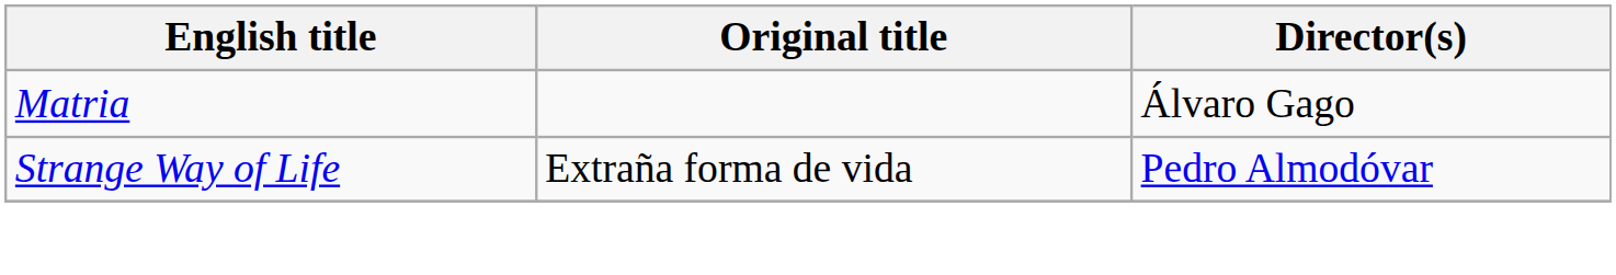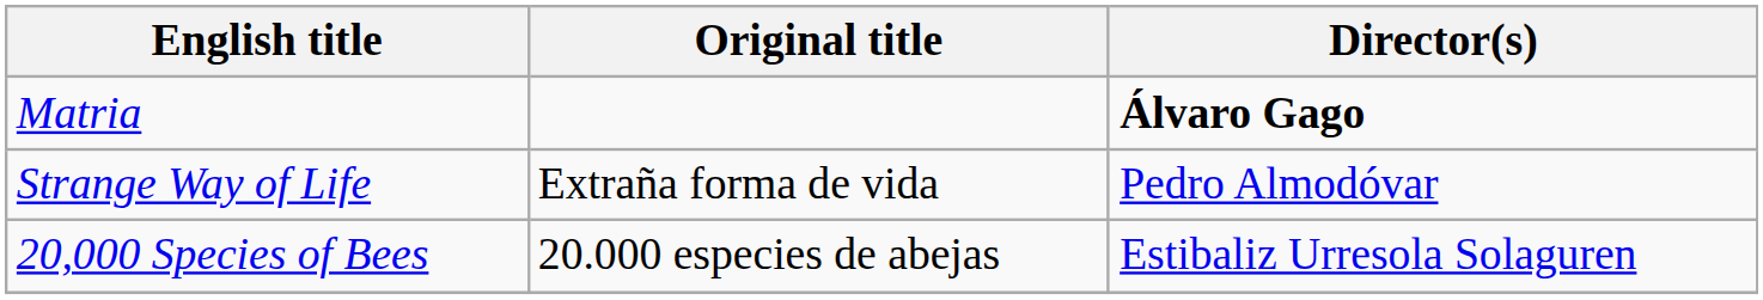Matria | Director(s): normal -> bold
+ row: 20,000 Species of Bees | 20.000 especies de abejas | Estibaliz Urresola Solaguren
